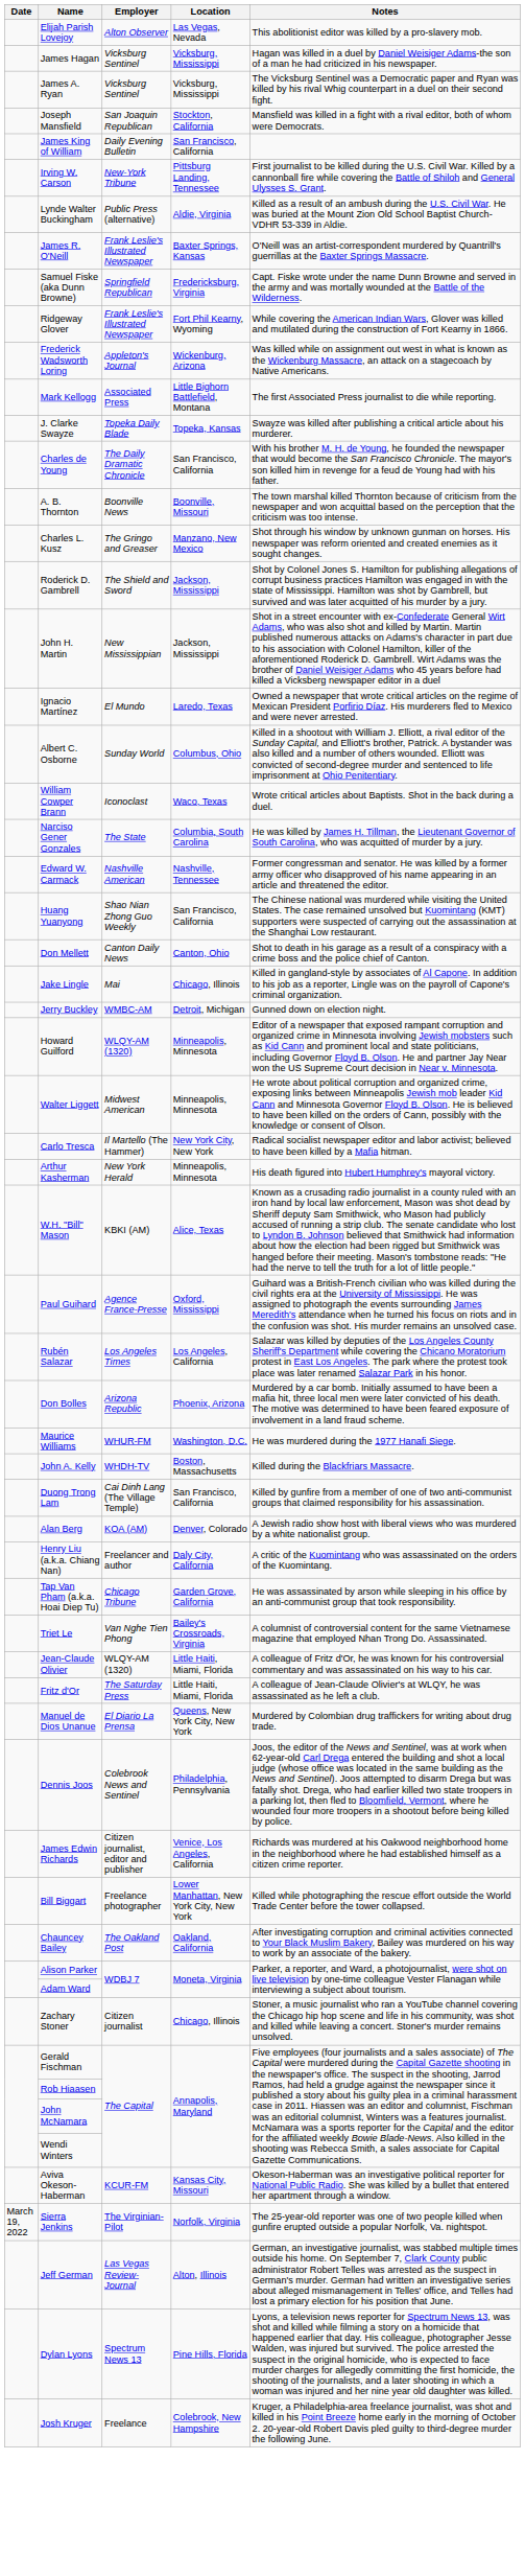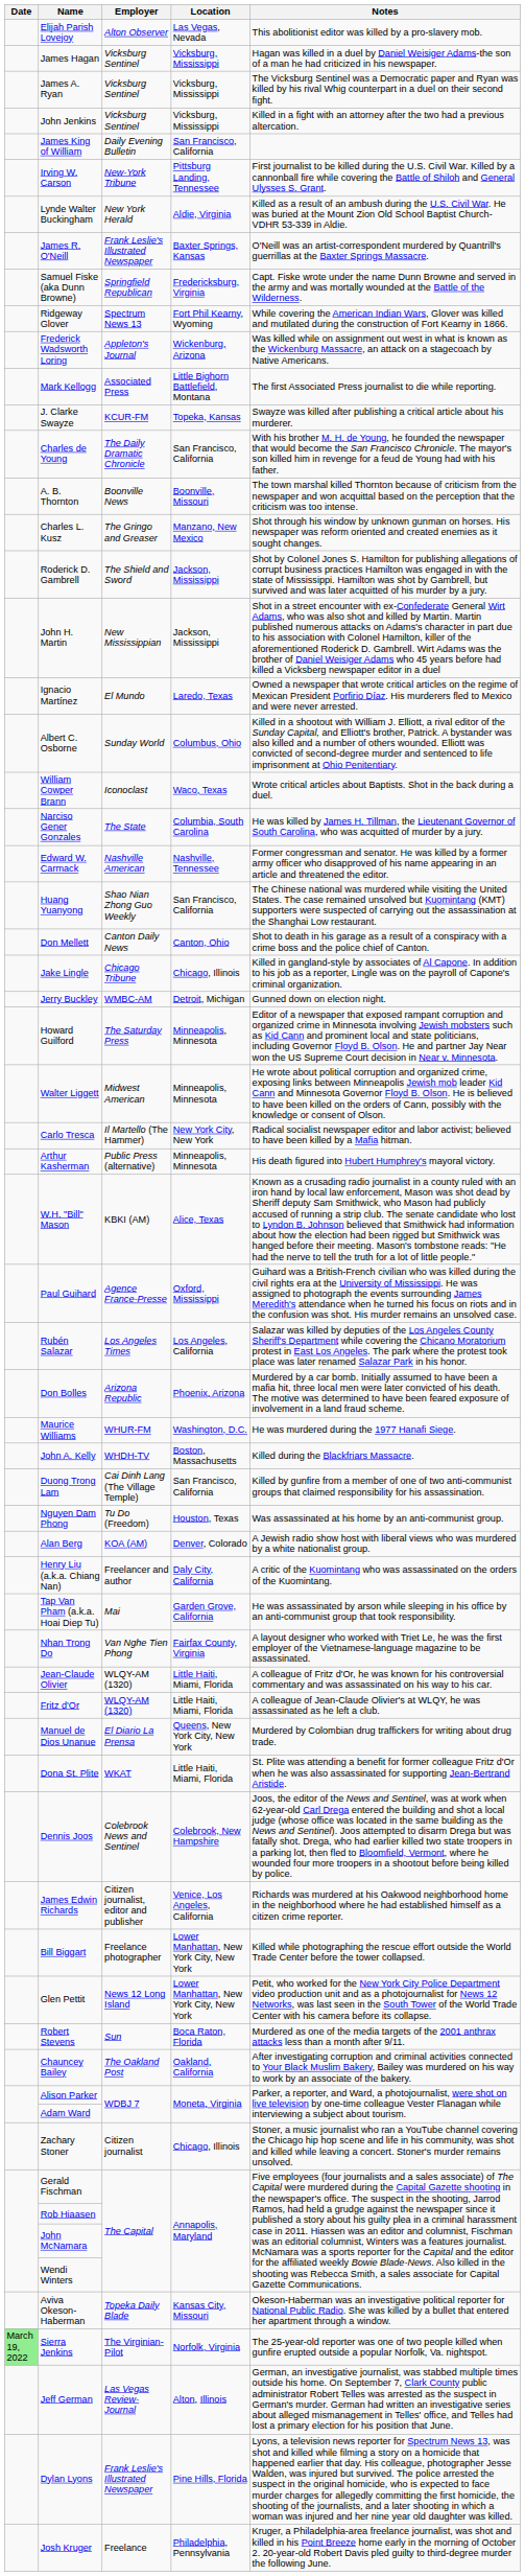+ row: John Jenkins | Vicksburg Sentinel | Vicksburg, Mississippi | Killed in a fight with an attorney after the two had a previous altercation.
- row: Joseph Mansfield | San Joaquin Republican | Stockton, California | Mansfield was killed in a fight with a rival editor, both of whom were Democrats.
Lynde Walter Buckingham | Employer: Public Press (alternative) -> New York Herald
Ridgeway Glover | Employer: Frank Leslie's Illustrated Newspaper -> Spectrum News 13
J. Clarke Swayze | Employer: Topeka Daily Blade -> KCUR-FM
Jake Lingle | Employer: Mai -> Chicago Tribune
Howard Guilford | Employer: WLQY-AM (1320) -> The Saturday Press
Arthur Kasherman | Employer: New York Herald -> Public Press (alternative)
+ row: Nguyen Dam Phong | Tu Do (Freedom) | Houston, Texas | Was assassinated at his home by an anti-communist group.
Tap Van Pham (a.k.a. Hoai Diep Tu) | Employer: Chicago Tribune -> Mai
+ row: Nhan Trong Do | Van Nghe Tien Phong | Fairfax County, Virginia | A layout designer who worked with Triet Le, he was the first employer of the Vietnamese-language magazine to be assassinated.
- row: Triet Le | Van Nghe Tien Phong | Bailey's Crossroads, Virginia | A columnist of controversial content for the same Vietnamese magazine that employed Nhan Trong Do. Assassinated.
Fritz d'Or | Employer: The Saturday Press -> WLQY-AM (1320)
+ row: Dona St. Plite | WKAT | Little Haiti, Miami, Florida | St. Plite was attending a benefit for former colleague Fritz d'Or when he was also assassinated for supporting Jean-Bertrand Aristide.
Dennis Joos | Location: Philadelphia, Pennsylvania -> Colebrook, New Hampshire
+ row: Glen Pettit | News 12 Long Island | Lower Manhattan, New York City, New York | Petit, who worked for the New York City Police Department video production unit and as a photojournalist for News 12 Networks, was last seen in the South Tower of the World Trade Center with his camera before its collapse.
+ row: Robert Stevens | Sun | Boca Raton, Florida | Murdered as one of the media targets of the 2001 anthrax attacks less than a month after 9/11.
Aviva Okeson-Haberman | Employer: KCUR-FM -> Topeka Daily Blade
Sierra Jenkins | Date: no background -> lightgreen background
Dylan Lyons | Employer: Spectrum News 13 -> Frank Leslie's Illustrated Newspaper
Josh Kruger | Location: Colebrook, New Hampshire -> Philadelphia, Pennsylvania
